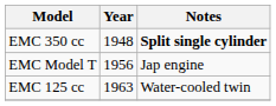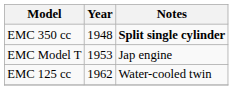EMC Model T | Year: 1956 -> 1953
EMC 125 cc | Year: 1963 -> 1962
